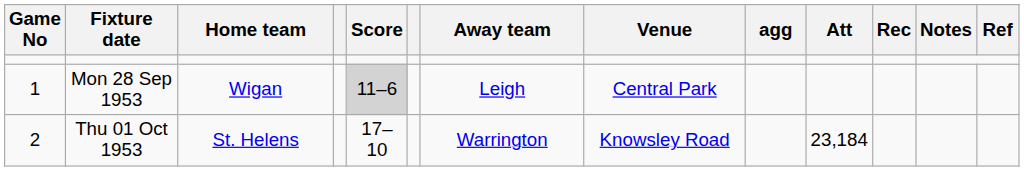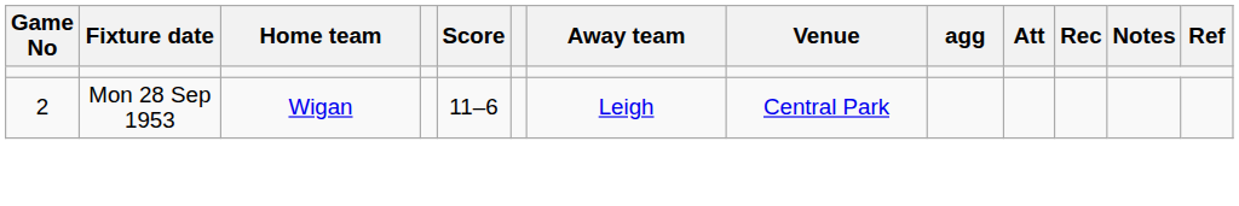Mon 28 Sep 1953 | Game No: 1 -> 2
Mon 28 Sep 1953 | Score: lightgrey background -> no background
- row: 2 | Thu 01 Oct 1953 | St. Helens | 17–10 | Warrington | Knowsley Road | 23,184
